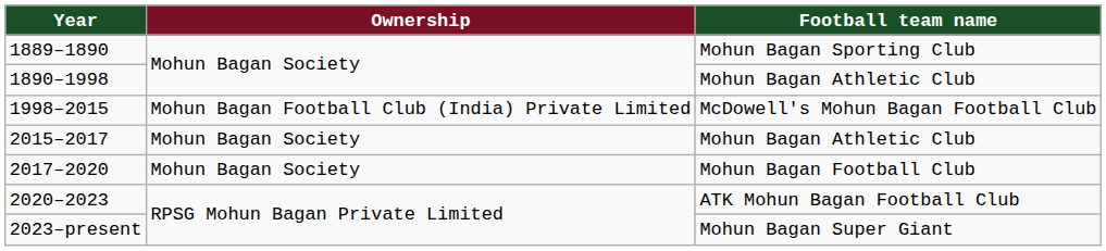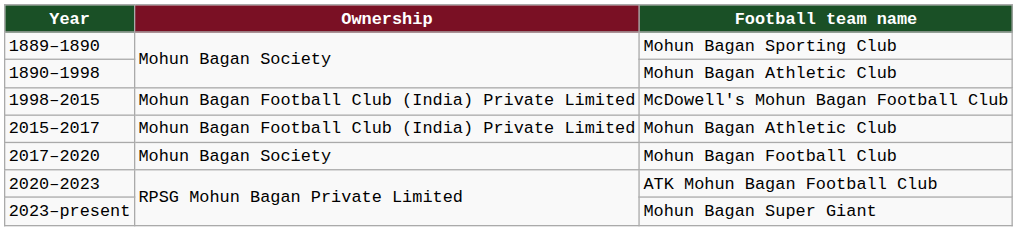2015–2017 | Ownership: Mohun Bagan Society -> Mohun Bagan Football Club (India) Private Limited
